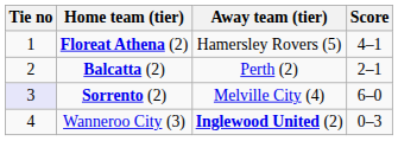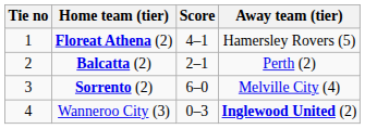columns swapped: Score <-> Away team (tier)
Sorrento (2) | Tie no: lavender background -> no background
